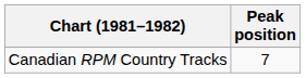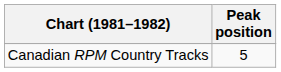Canadian RPM Country Tracks | Peak position: 7 -> 5
